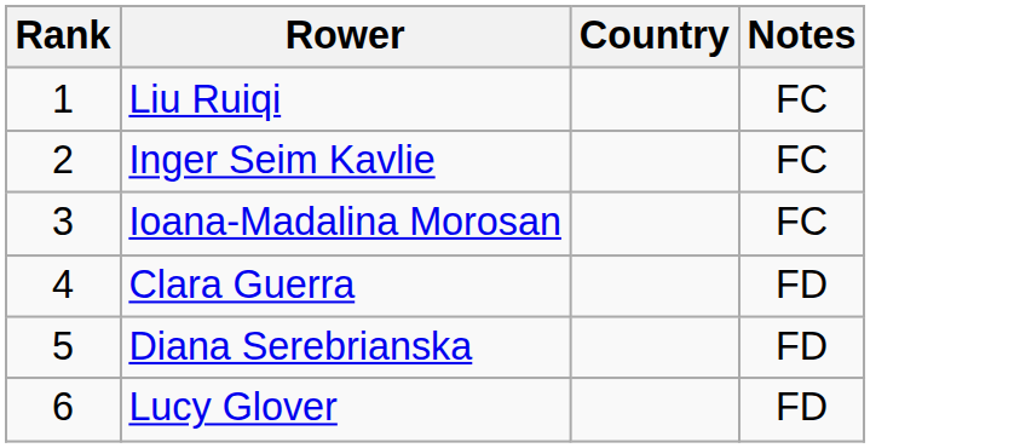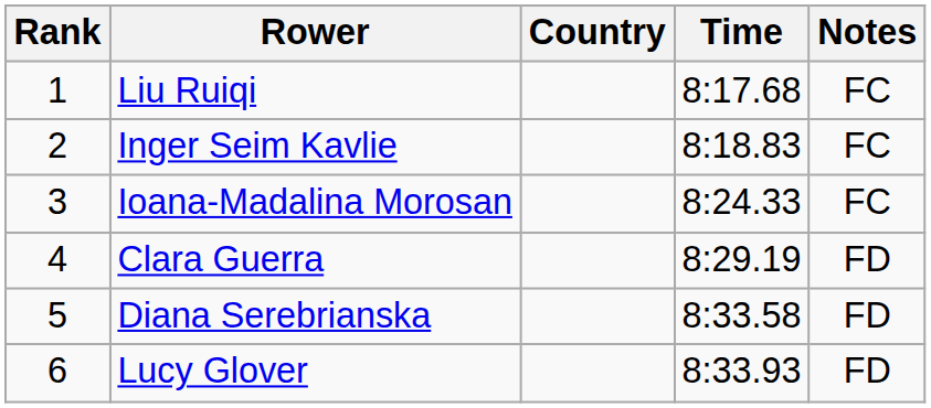+ column: Time | 8:17.68 | 8:18.83 | 8:24.33 | 8:29.19 | 8:33.58 | 8:33.93
